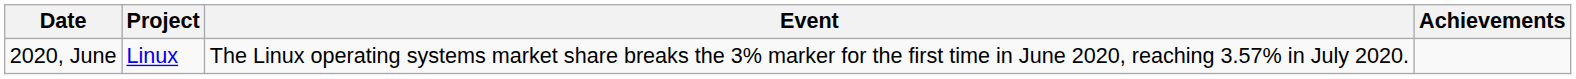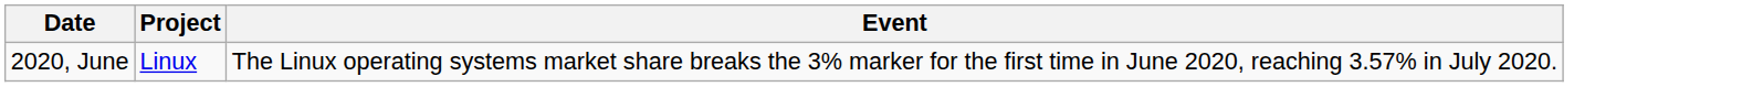- column: Achievements
